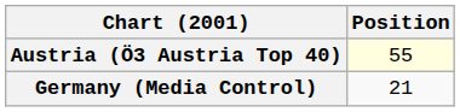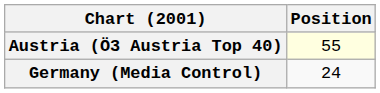Germany (Media Control) | Position: 21 -> 24
